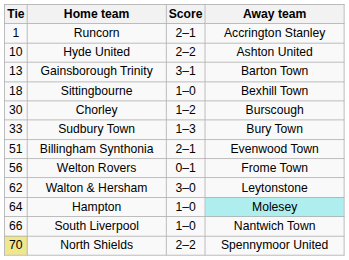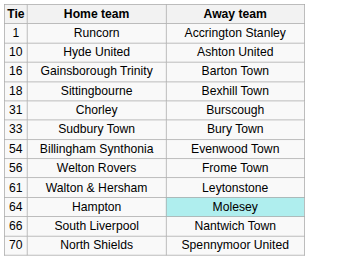- column: Score | 2–1 | 2–2 | 3–1 | 1–0 | 1–2 | 1–3 | 2–1 | 0–1 | 3–0 | 1–0 | 1–0 | 2–2
Gainsborough Trinity | Tie: 13 -> 16
Chorley | Tie: 30 -> 31
Billingham Synthonia | Tie: 51 -> 54
Walton & Hersham | Tie: 62 -> 61
North Shields | Tie: khaki background -> no background
